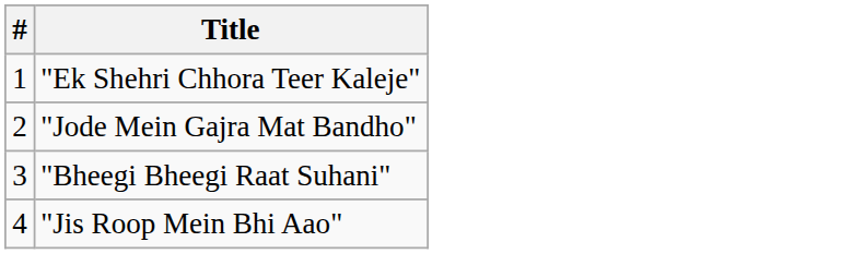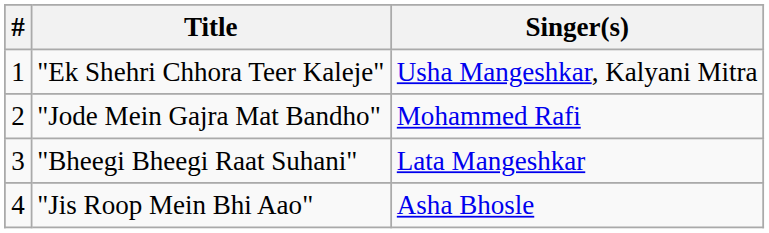+ column: Singer(s) | Usha Mangeshkar, Kalyani Mitra | Mohammed Rafi | Lata Mangeshkar | Asha Bhosle
